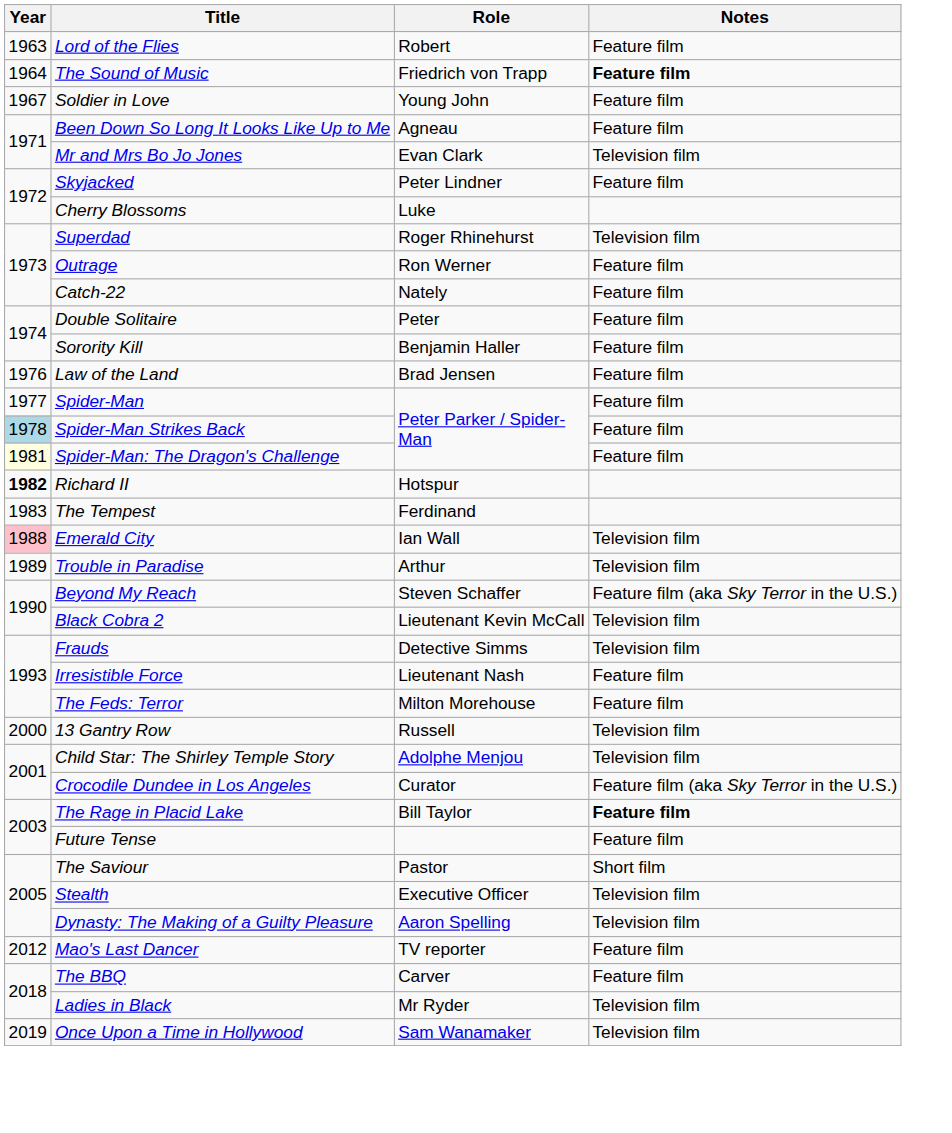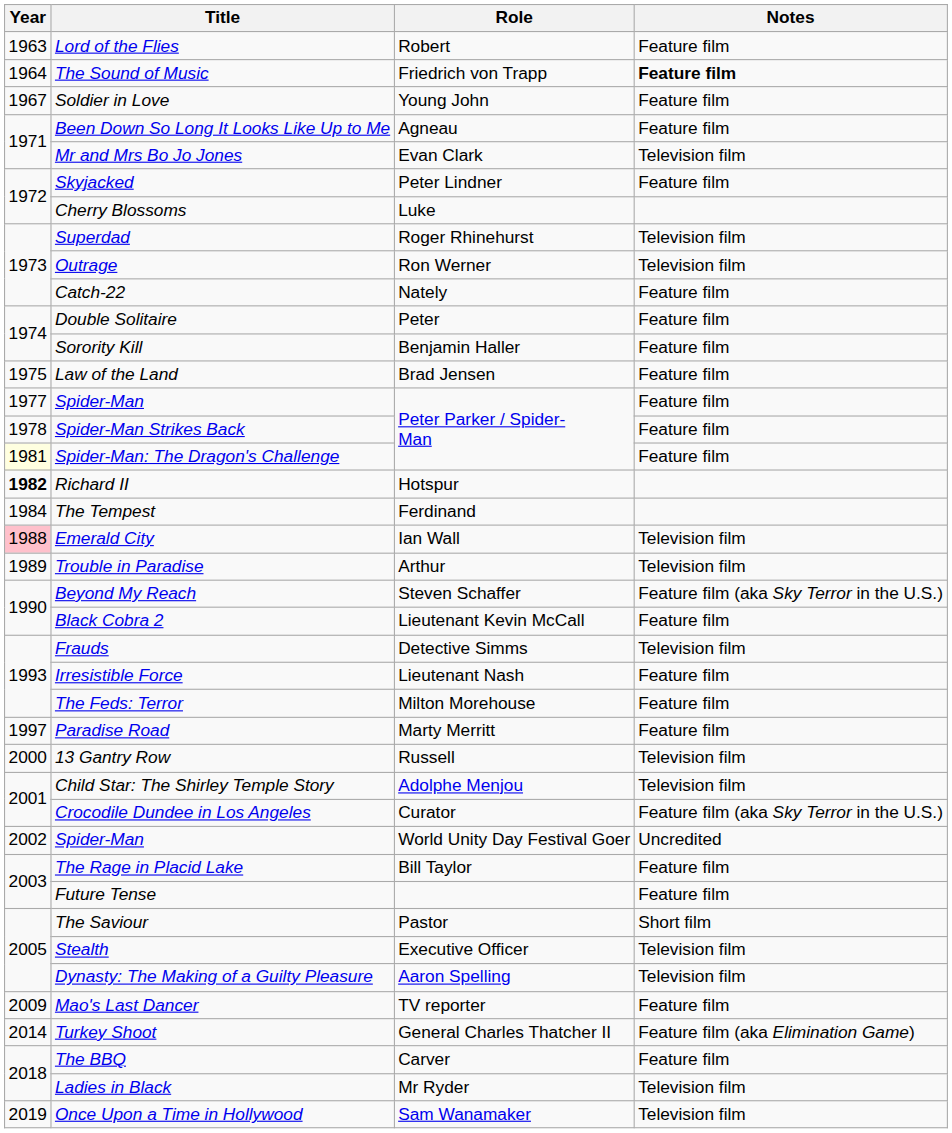Outrage | Notes: Feature film -> Television film
Law of the Land | Year: 1976 -> 1975
Spider-Man Strikes Back | Year: lightblue background -> no background
The Tempest | Year: 1983 -> 1984
Black Cobra 2 | Notes: Television film -> Feature film
+ row: 1997 | Paradise Road | Marty Merritt | Feature film
+ row: 2002 | Spider-Man | World Unity Day Festival Goer | Uncredited
The Rage in Placid Lake | Notes: bold -> normal
Mao's Last Dancer | Year: 2012 -> 2009
+ row: 2014 | Turkey Shoot | General Charles Thatcher II | Feature film (aka Elimination Game)
